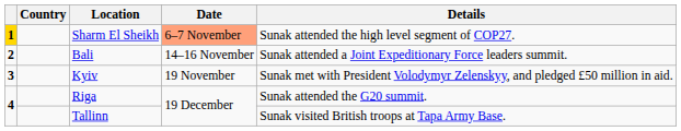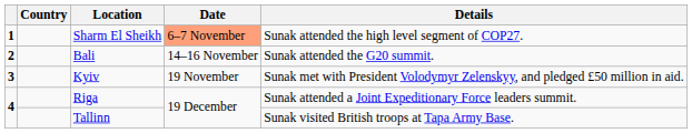Sharm El Sheikh | column 1: gold background -> no background
Bali | Details: Sunak attended a Joint Expeditionary Force leaders summit. -> Sunak attended the G20 summit.
Riga | Details: Sunak attended the G20 summit. -> Sunak attended a Joint Expeditionary Force leaders summit.
